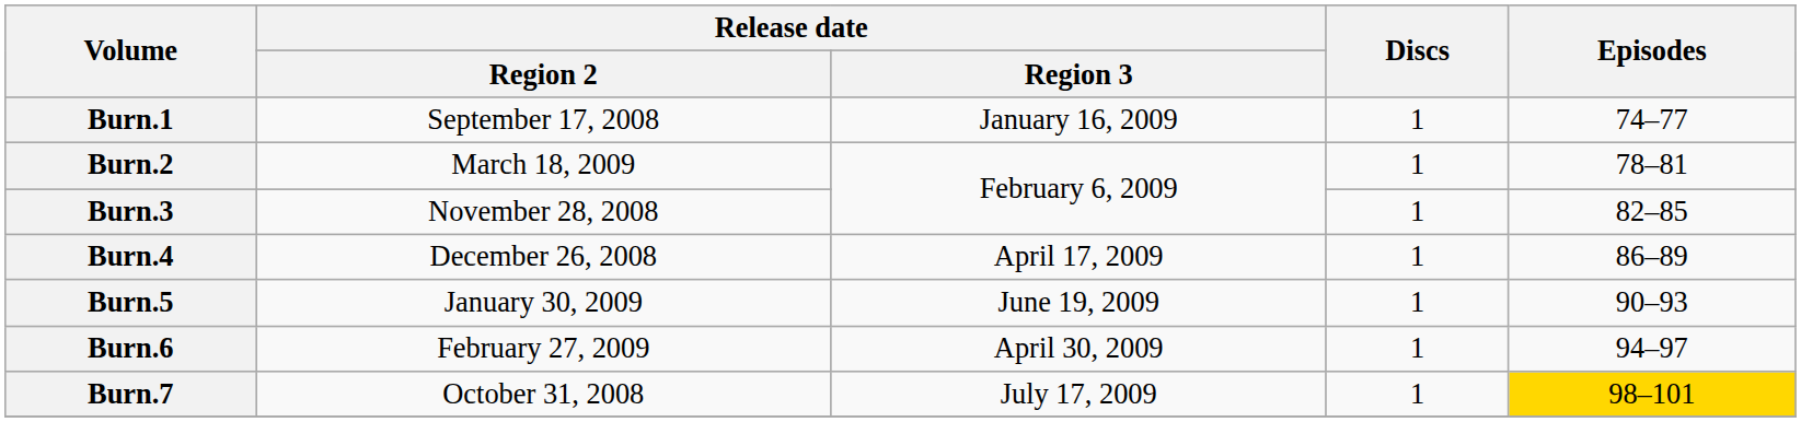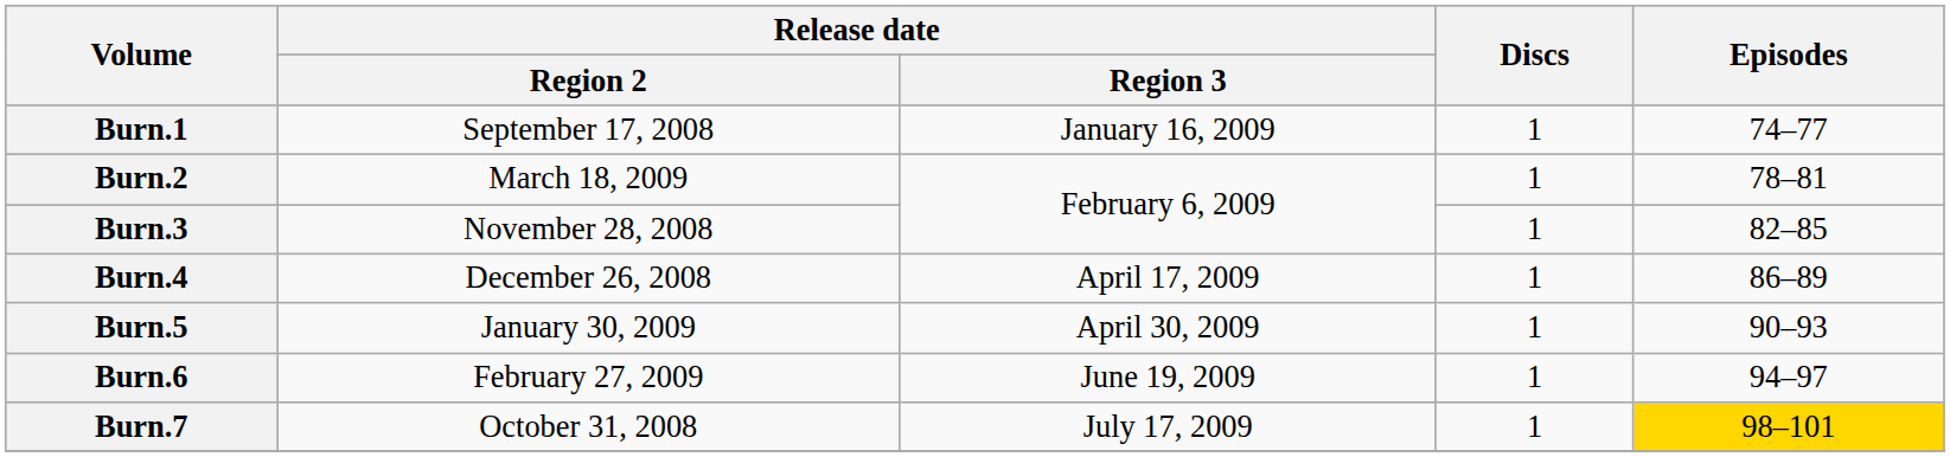Burn.5 | Release date / Region 3: June 19, 2009 -> April 30, 2009
Burn.6 | Release date / Region 3: April 30, 2009 -> June 19, 2009
